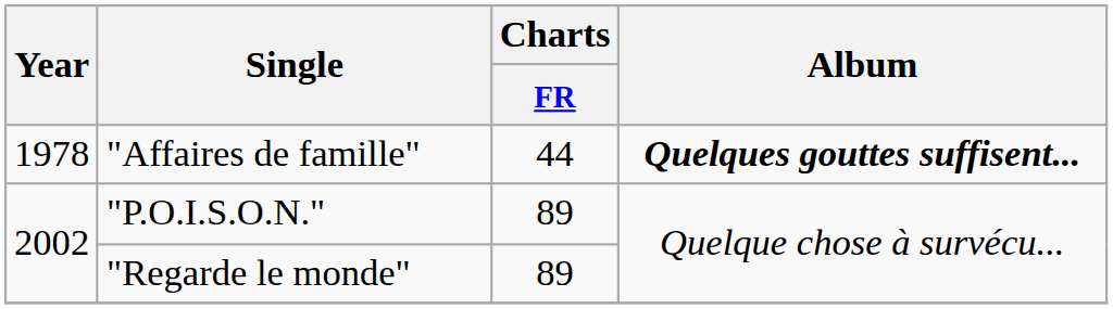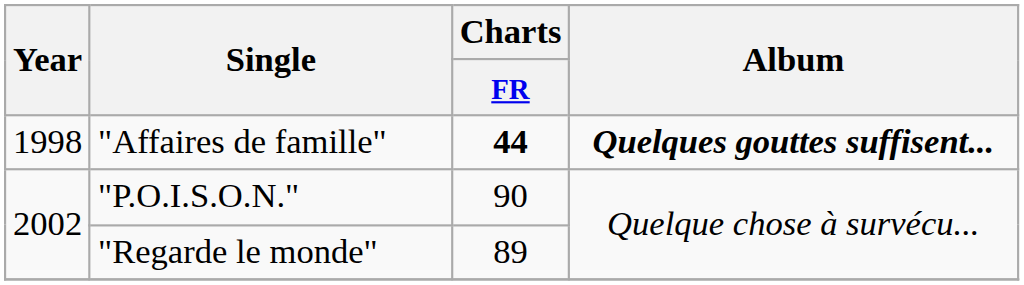"Affaires de famille" | Year: 1978 -> 1998
"Affaires de famille" | Charts / FR: normal -> bold
"P.O.I.S.O.N." | Charts / FR: 89 -> 90
